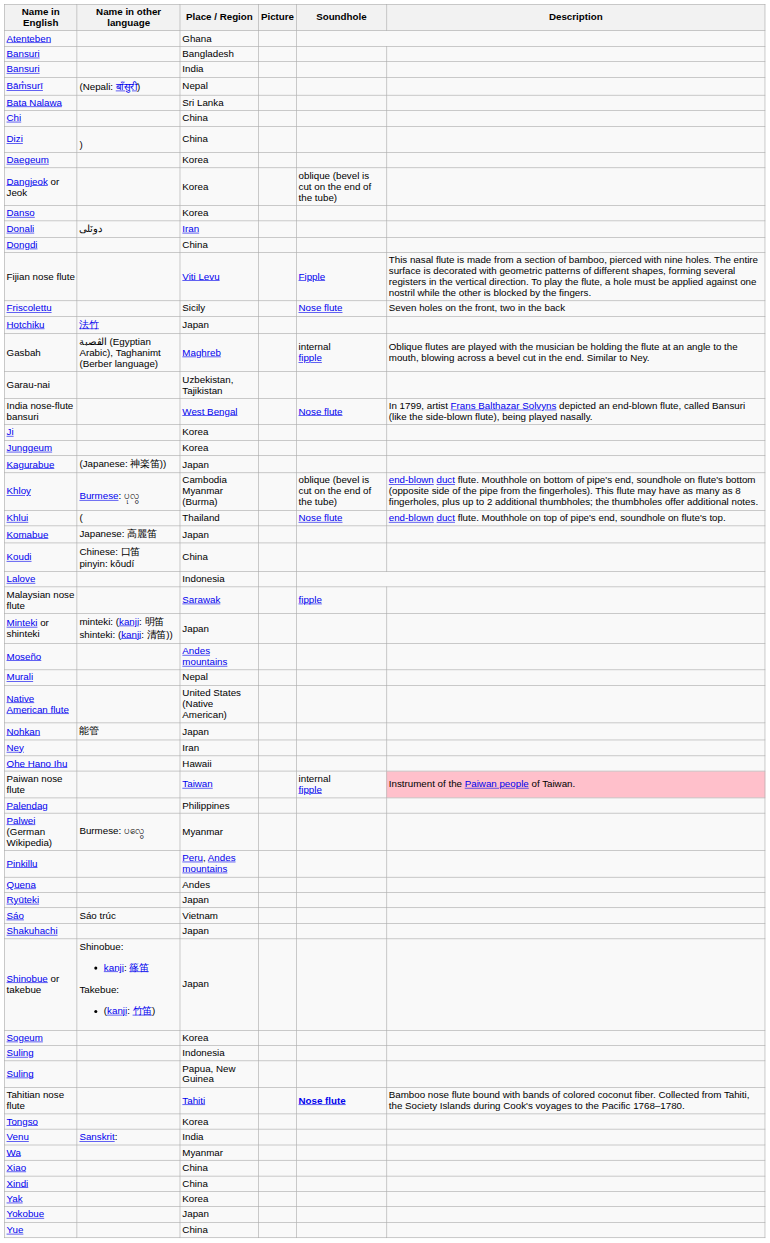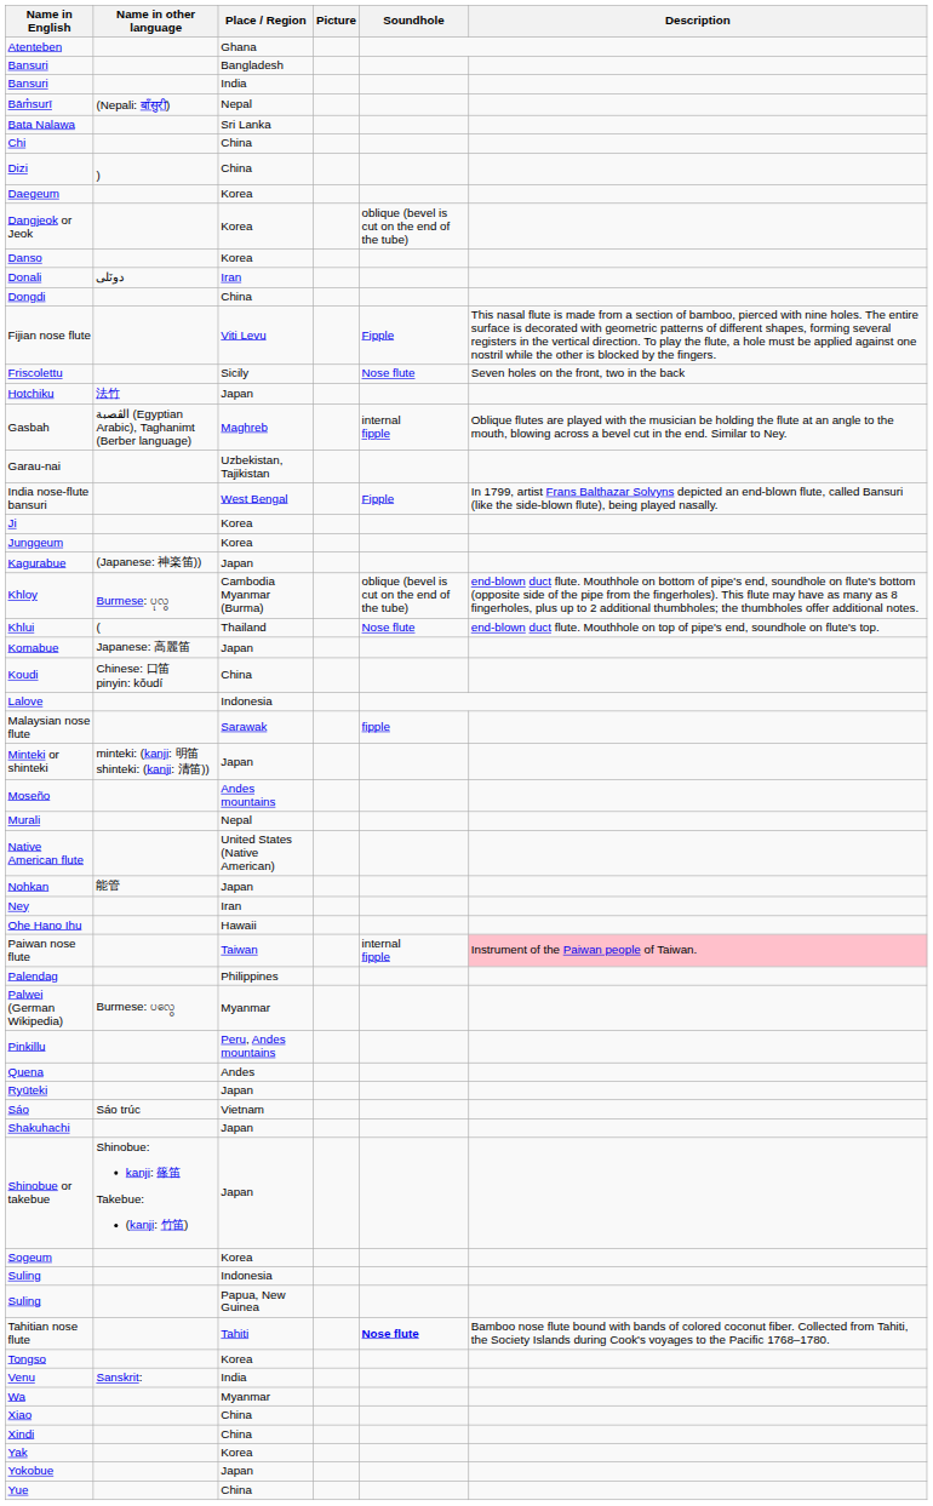India nose-flute bansuri | Soundhole: Nose flute -> Fipple
